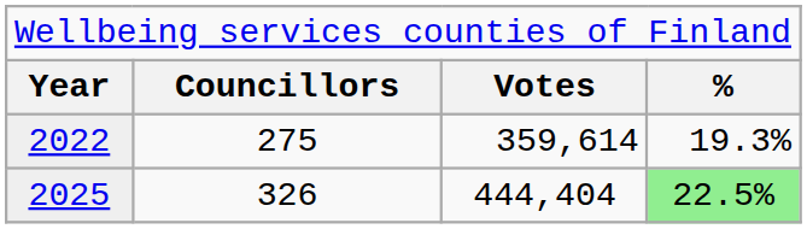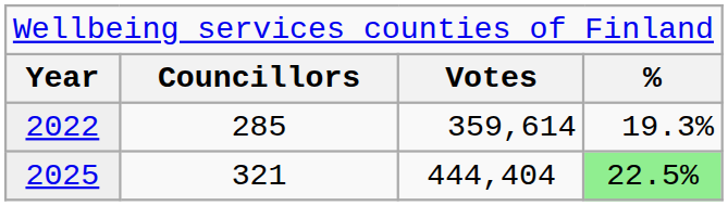2022 | column 2: 275 -> 285
2025 | column 2: 326 -> 321
